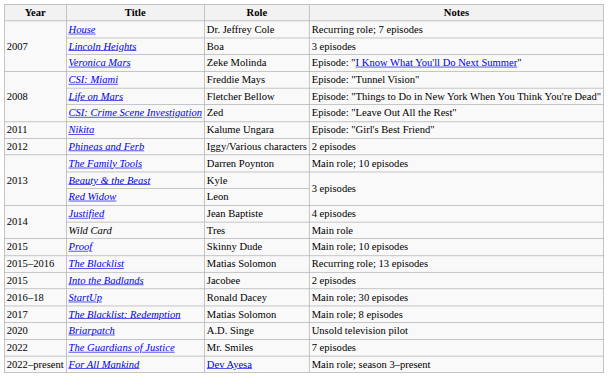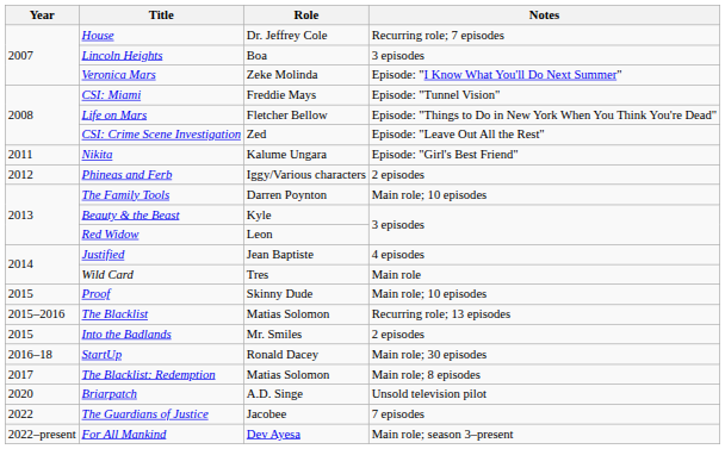Into the Badlands | Role: Jacobee -> Mr. Smiles
The Guardians of Justice | Role: Mr. Smiles -> Jacobee
